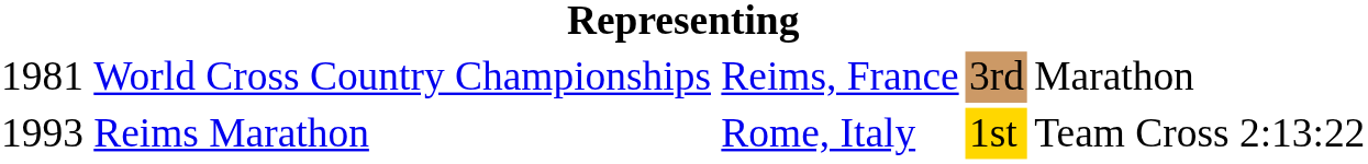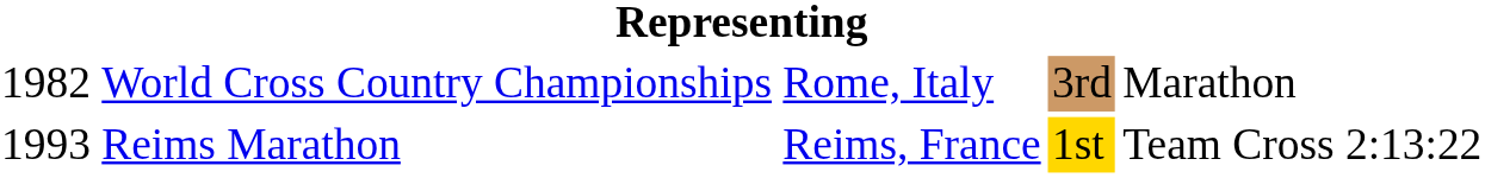World Cross Country Championships | column 1: 1981 -> 1982
World Cross Country Championships | column 3: Reims, France -> Rome, Italy
Reims Marathon | column 3: Rome, Italy -> Reims, France
